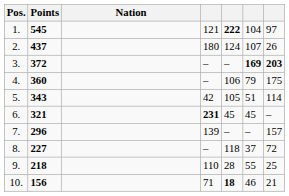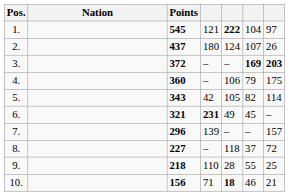columns swapped: Nation <-> Points
5. | column 6: 51 -> 82
6. | column 5: 45 -> 49
